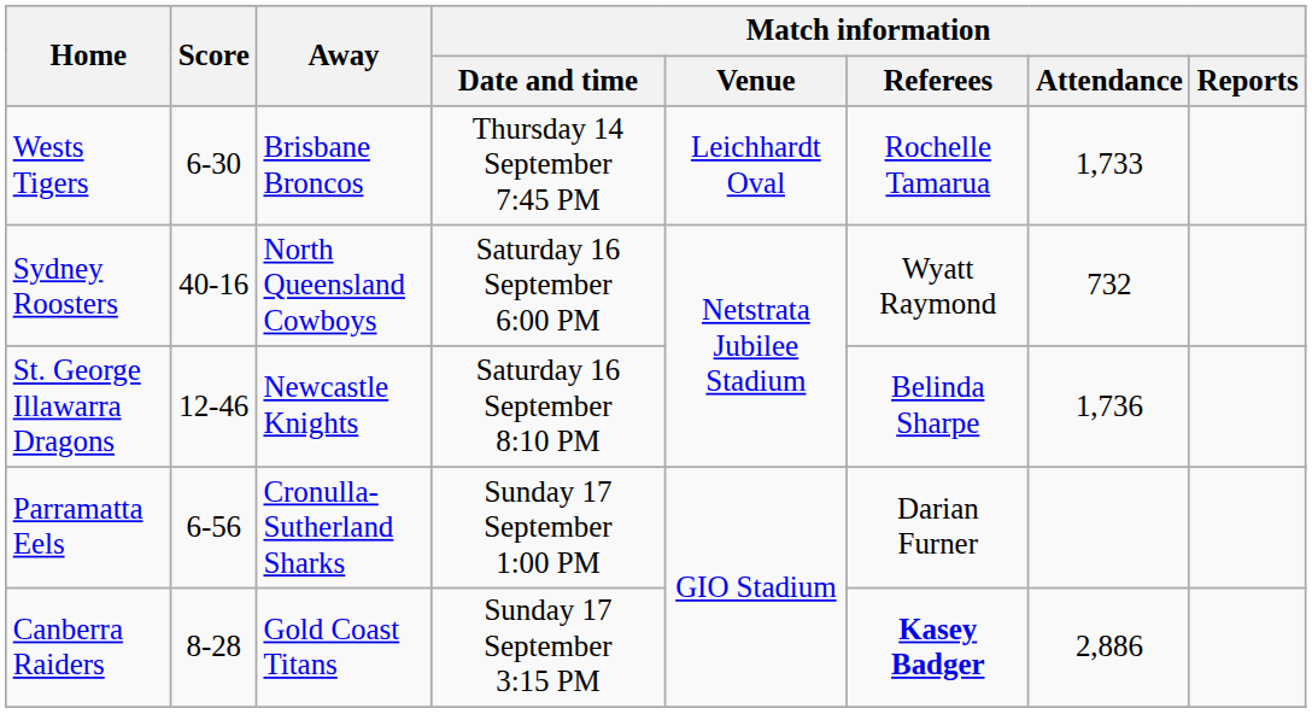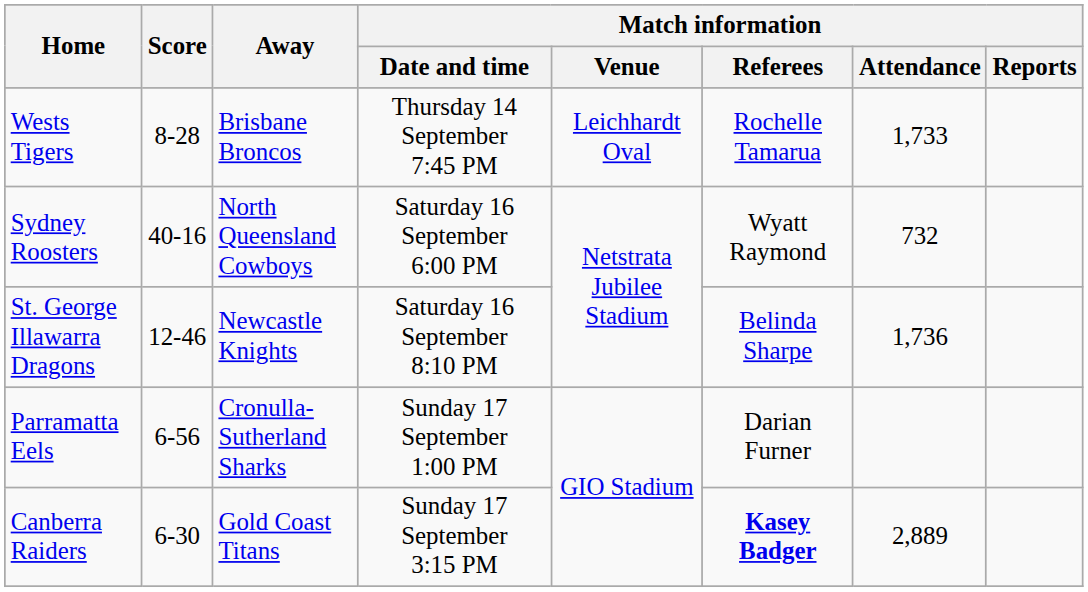Wests Tigers | Score: 6-30 -> 8-28
Canberra Raiders | Score: 8-28 -> 6-30
Canberra Raiders | Match information / Attendance: 2,886 -> 2,889
